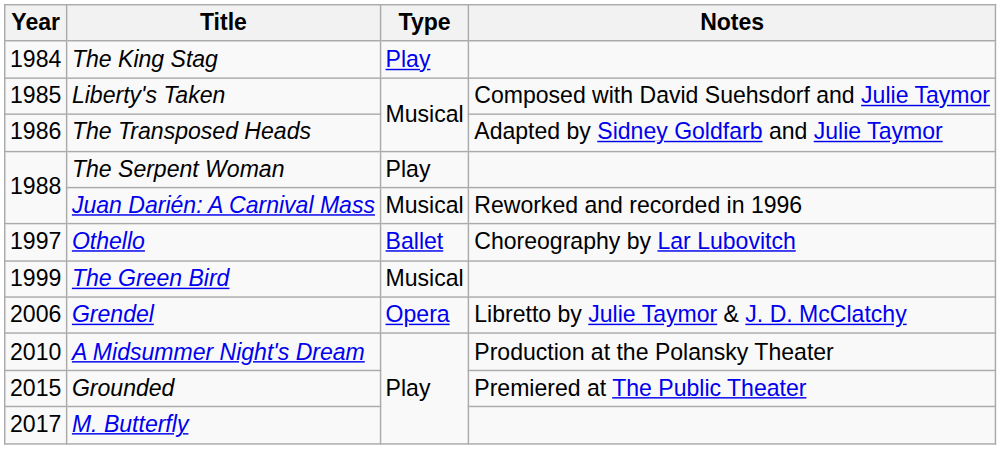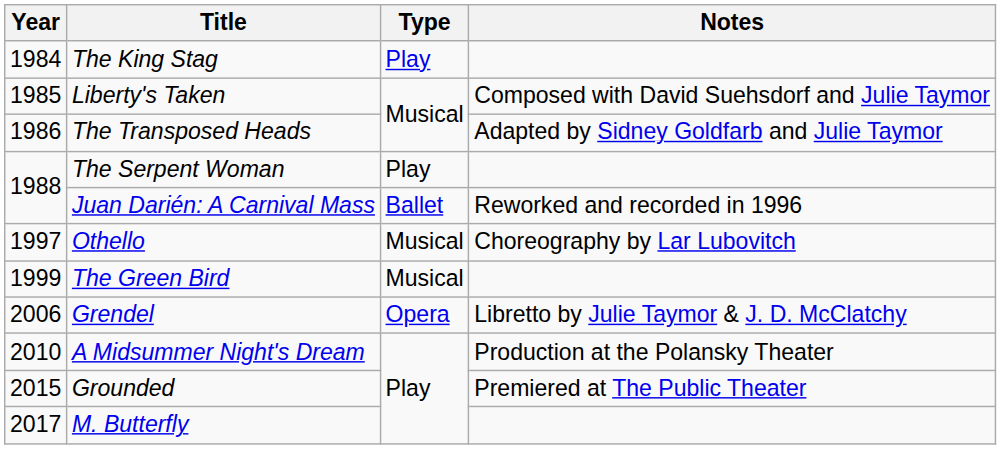Juan Darién: A Carnival Mass | Type: Musical -> Ballet
Othello | Type: Ballet -> Musical
